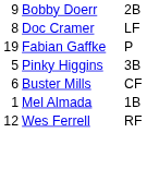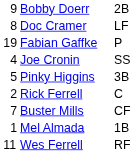+ row: 4 | Joe Cronin | SS
+ row: 2 | Rick Ferrell | C
Buster Mills | column 1: 6 -> 7
Wes Ferrell | column 1: 12 -> 11
